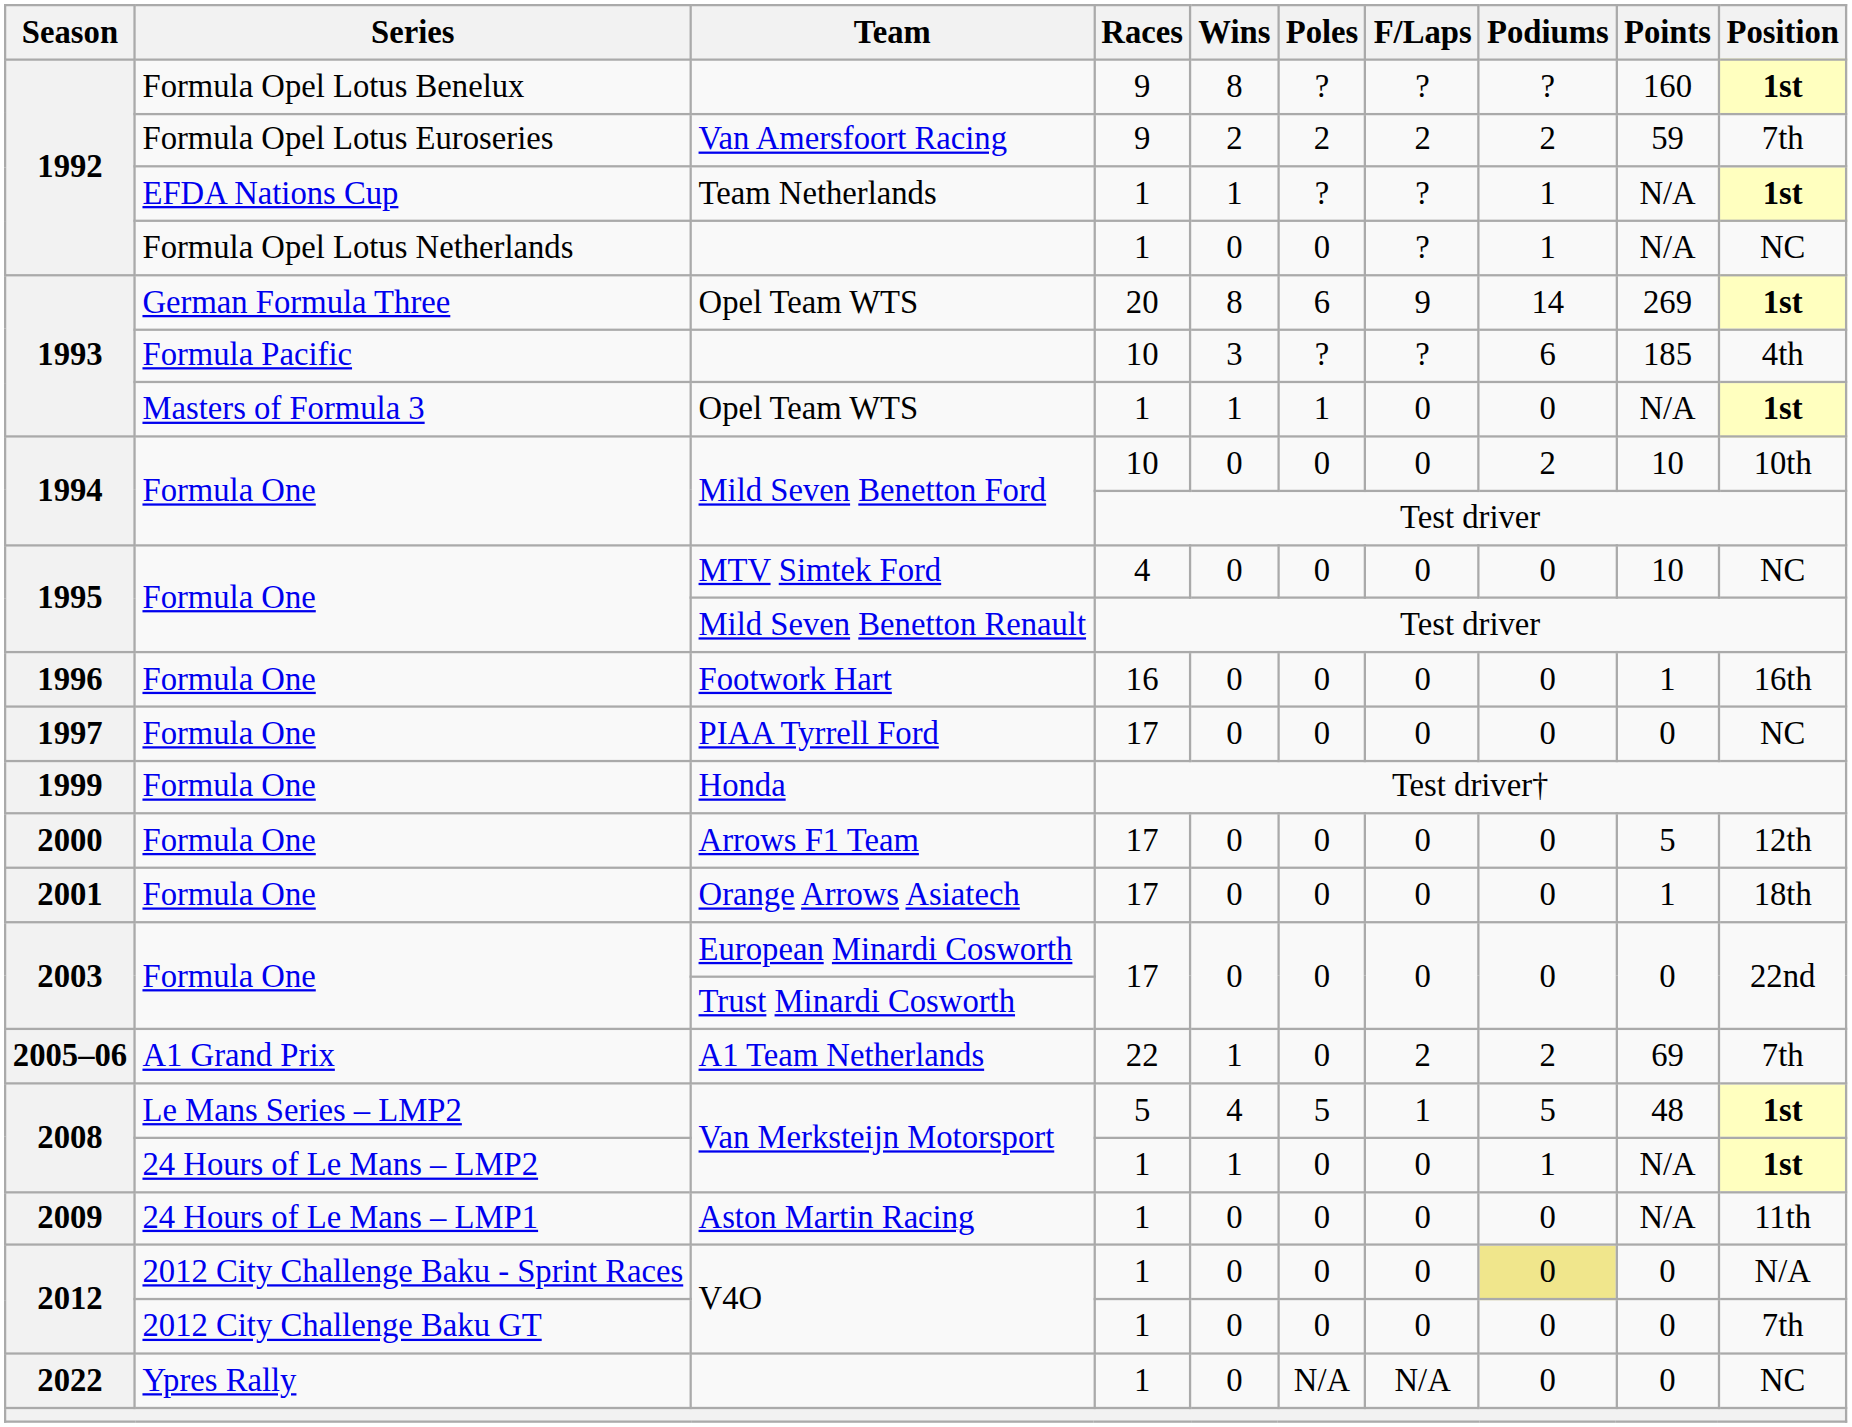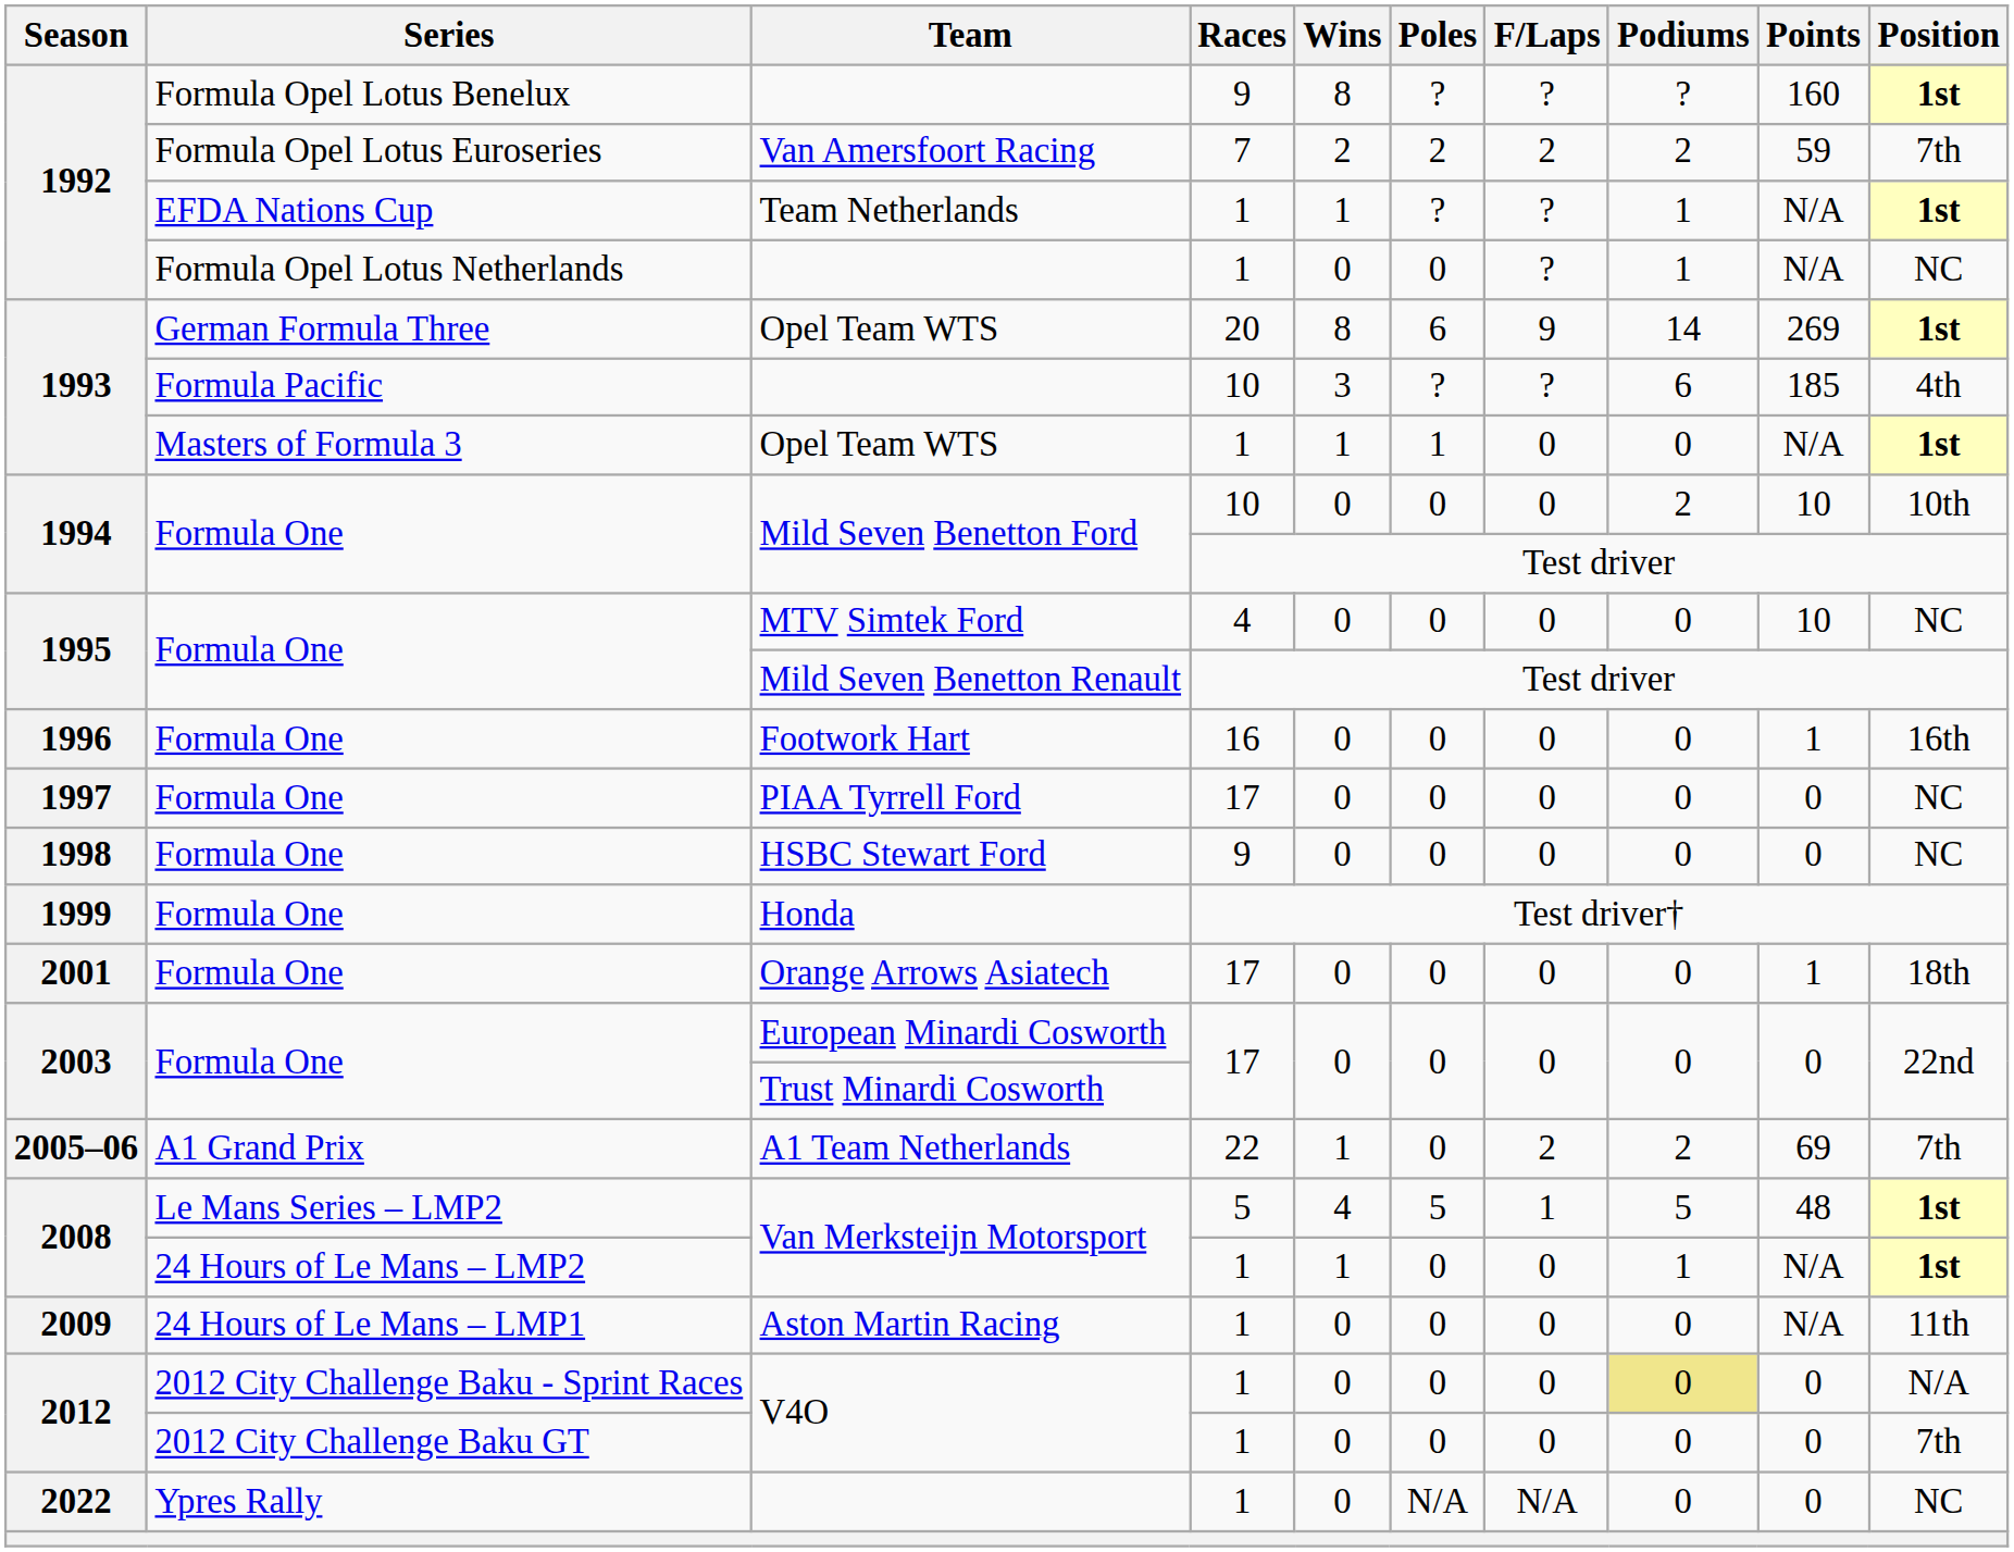Van Amersfoort Racing | Races: 9 -> 7
+ row: 1998 | Formula One | HSBC Stewart Ford | 9 | 0 | 0 | 0 | 0 | 0 | NC
- row: 2000 | Formula One | Arrows F1 Team | 17 | 0 | 0 | 0 | 0 | 5 | 12th
